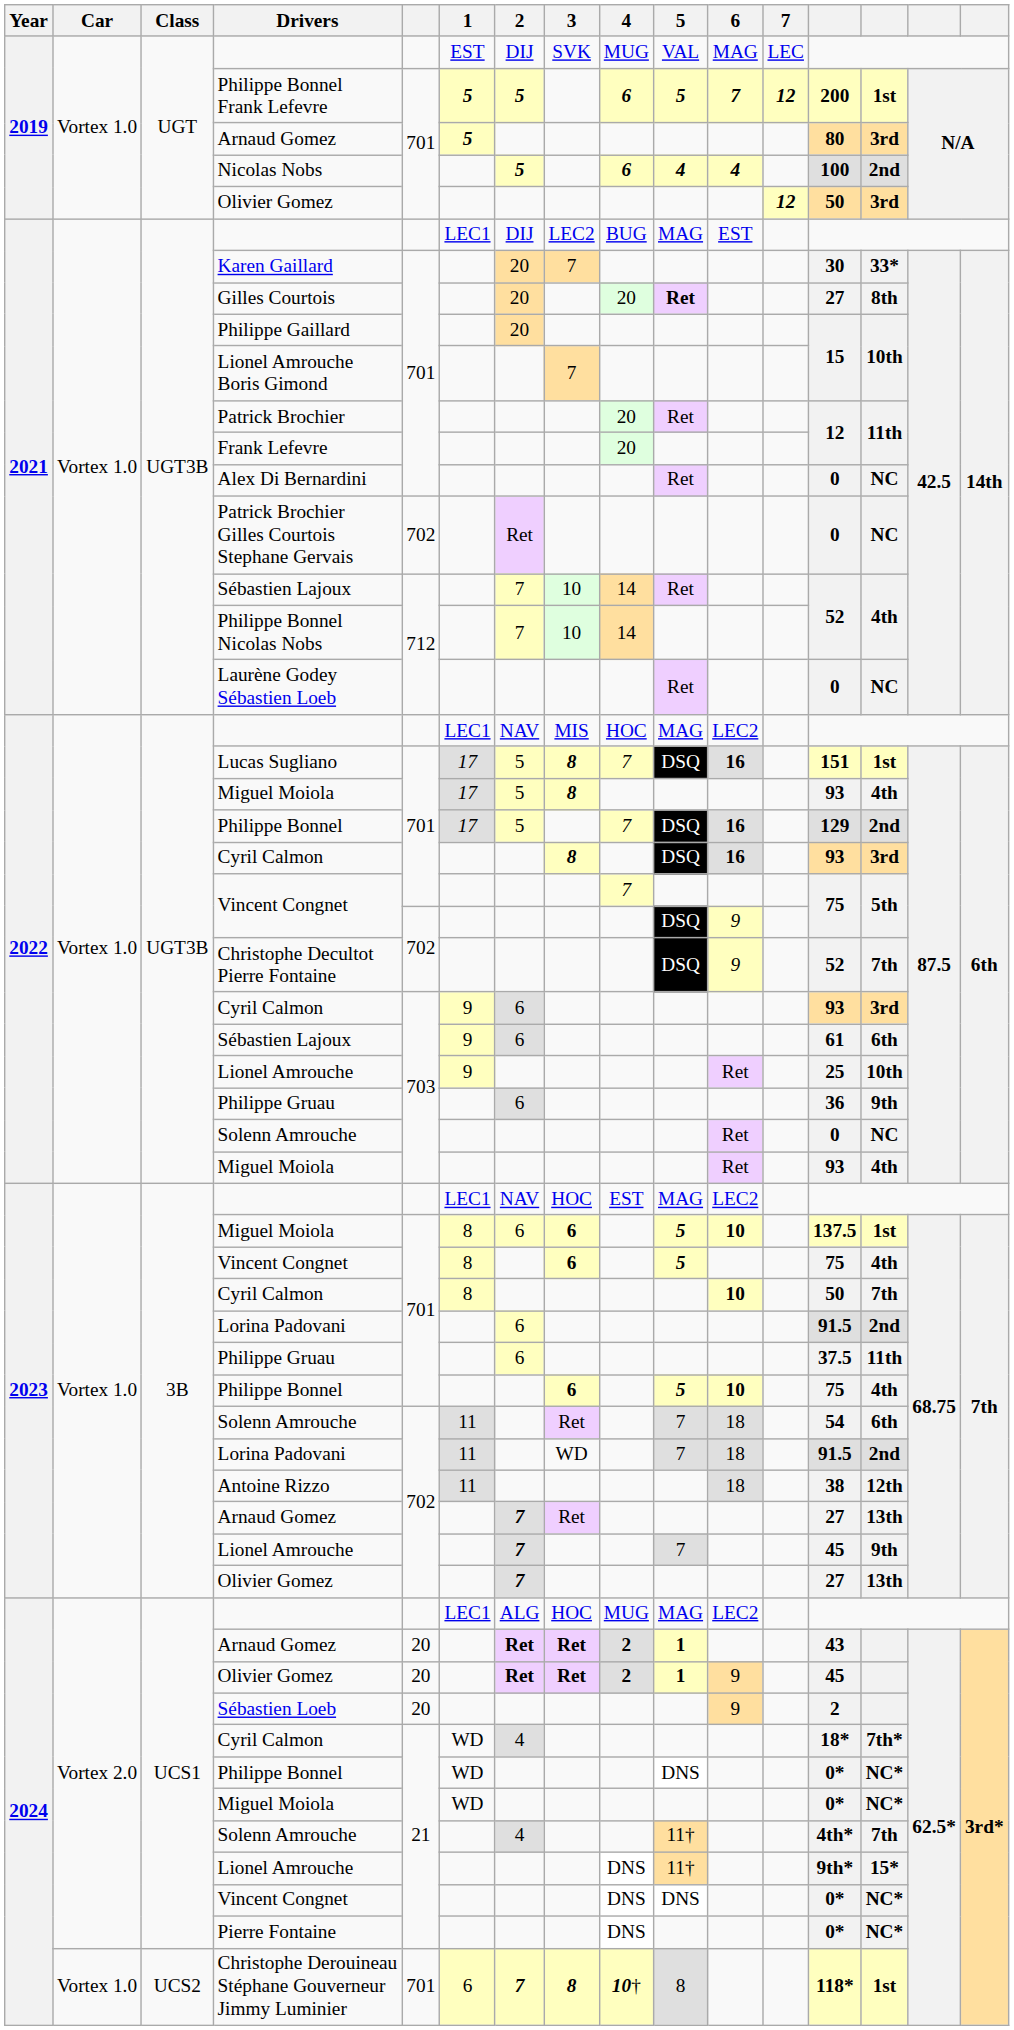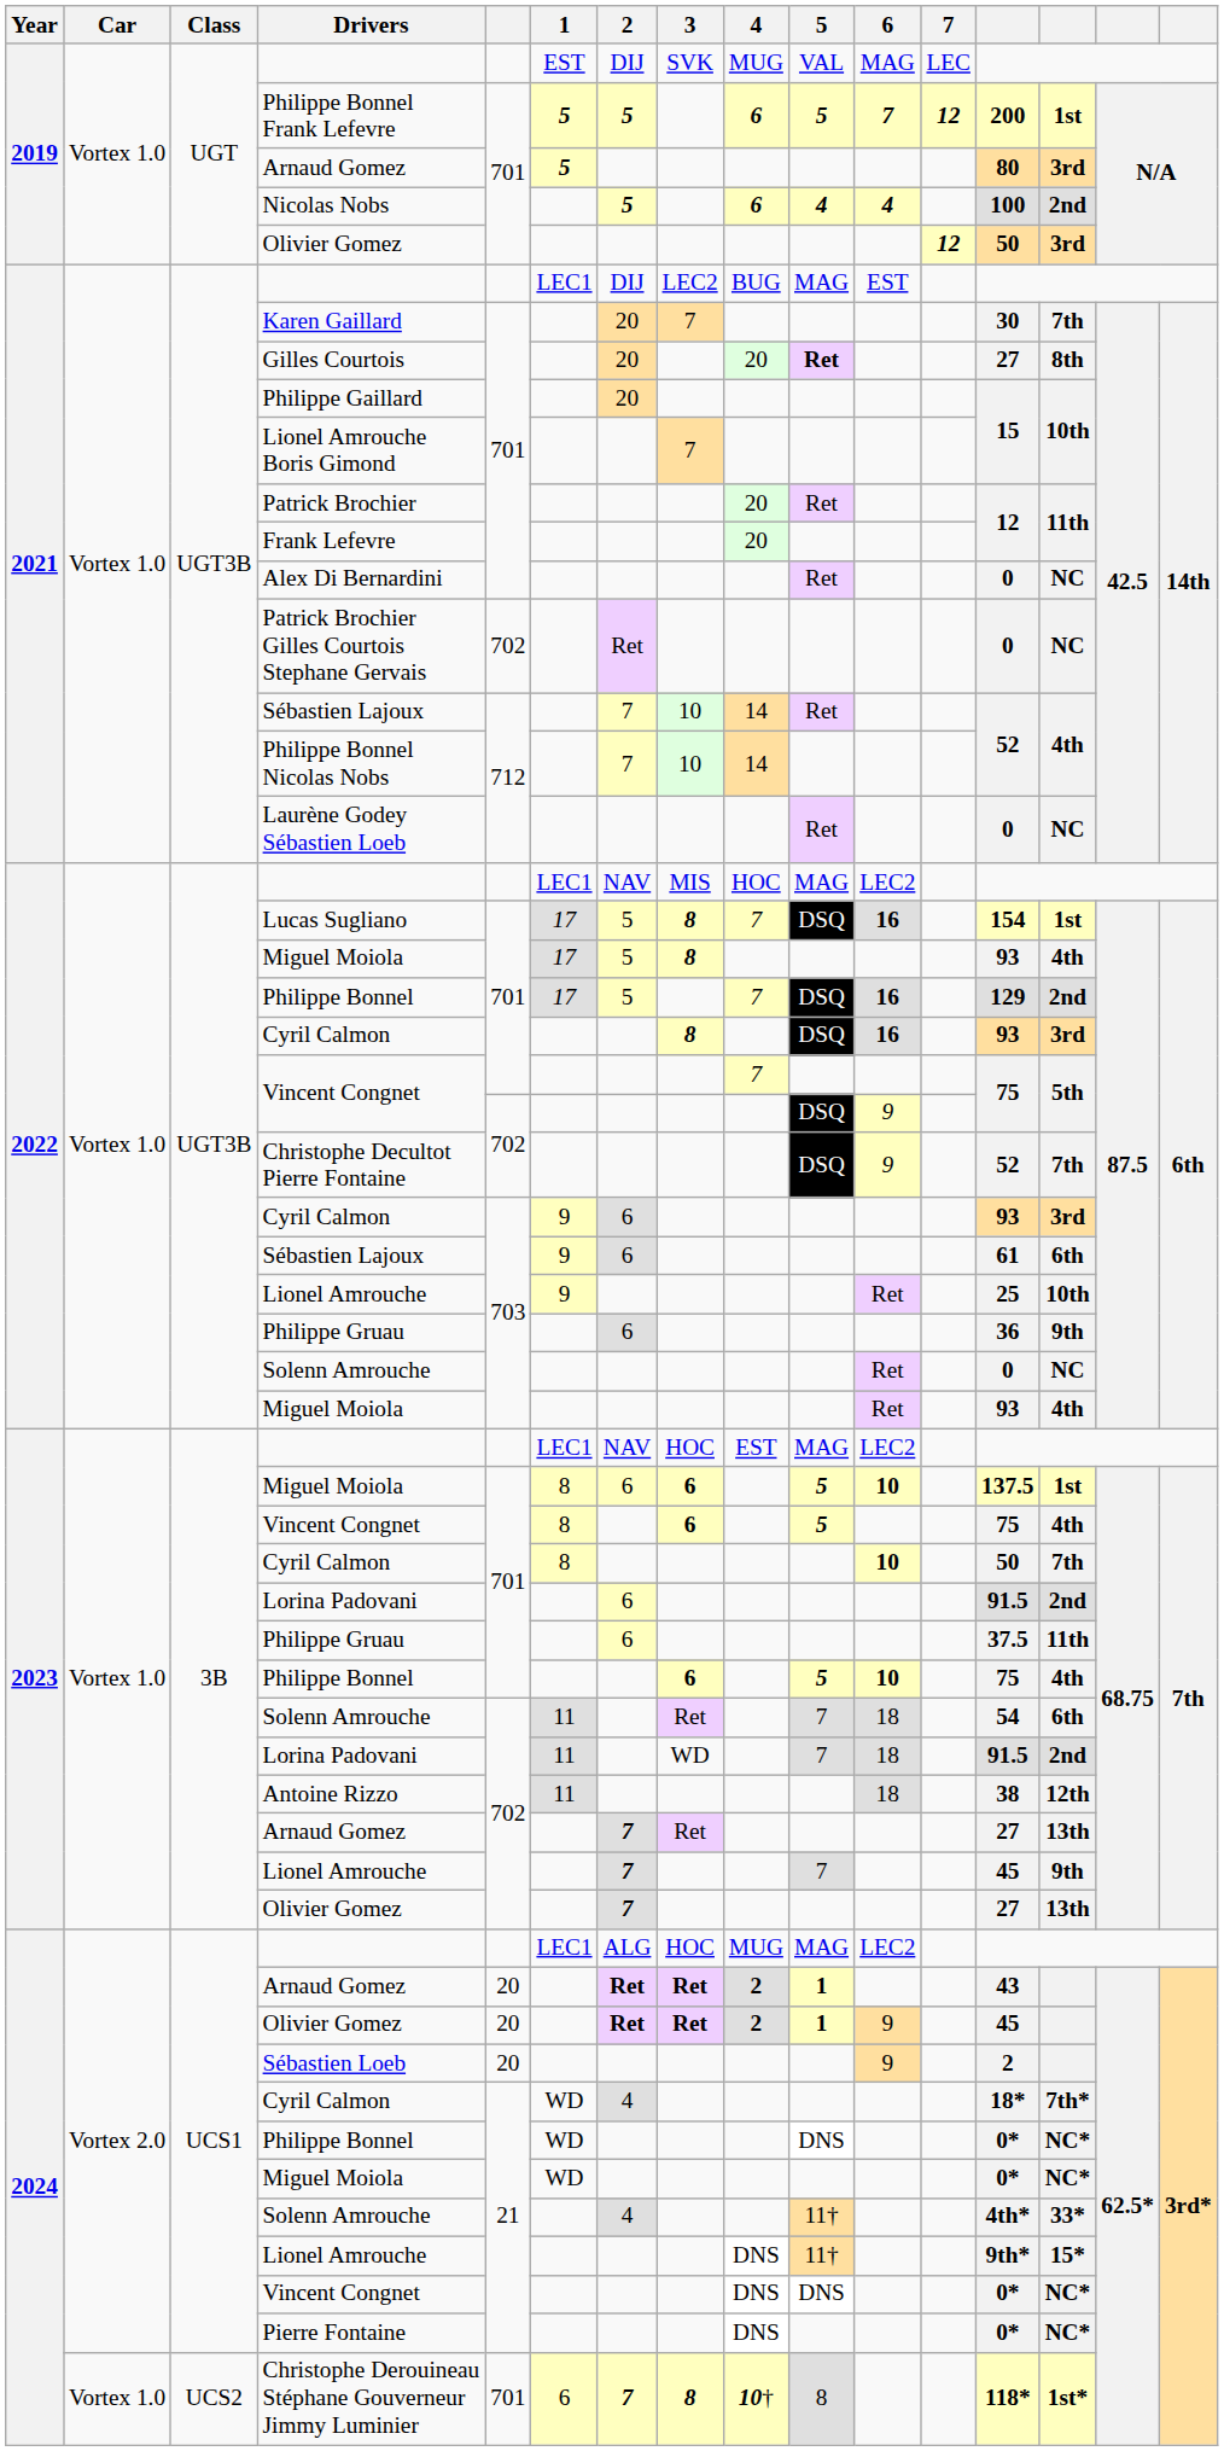Karen Gaillard | column 14: 33* -> 7th
Lucas Sugliano | column 13: 151 -> 154
2024 / Solenn Amrouche | column 14: 7th -> 33*
Christophe Derouineau Stéphane Gouverneur Jimmy Luminier | column 14: 1st -> 1st*
